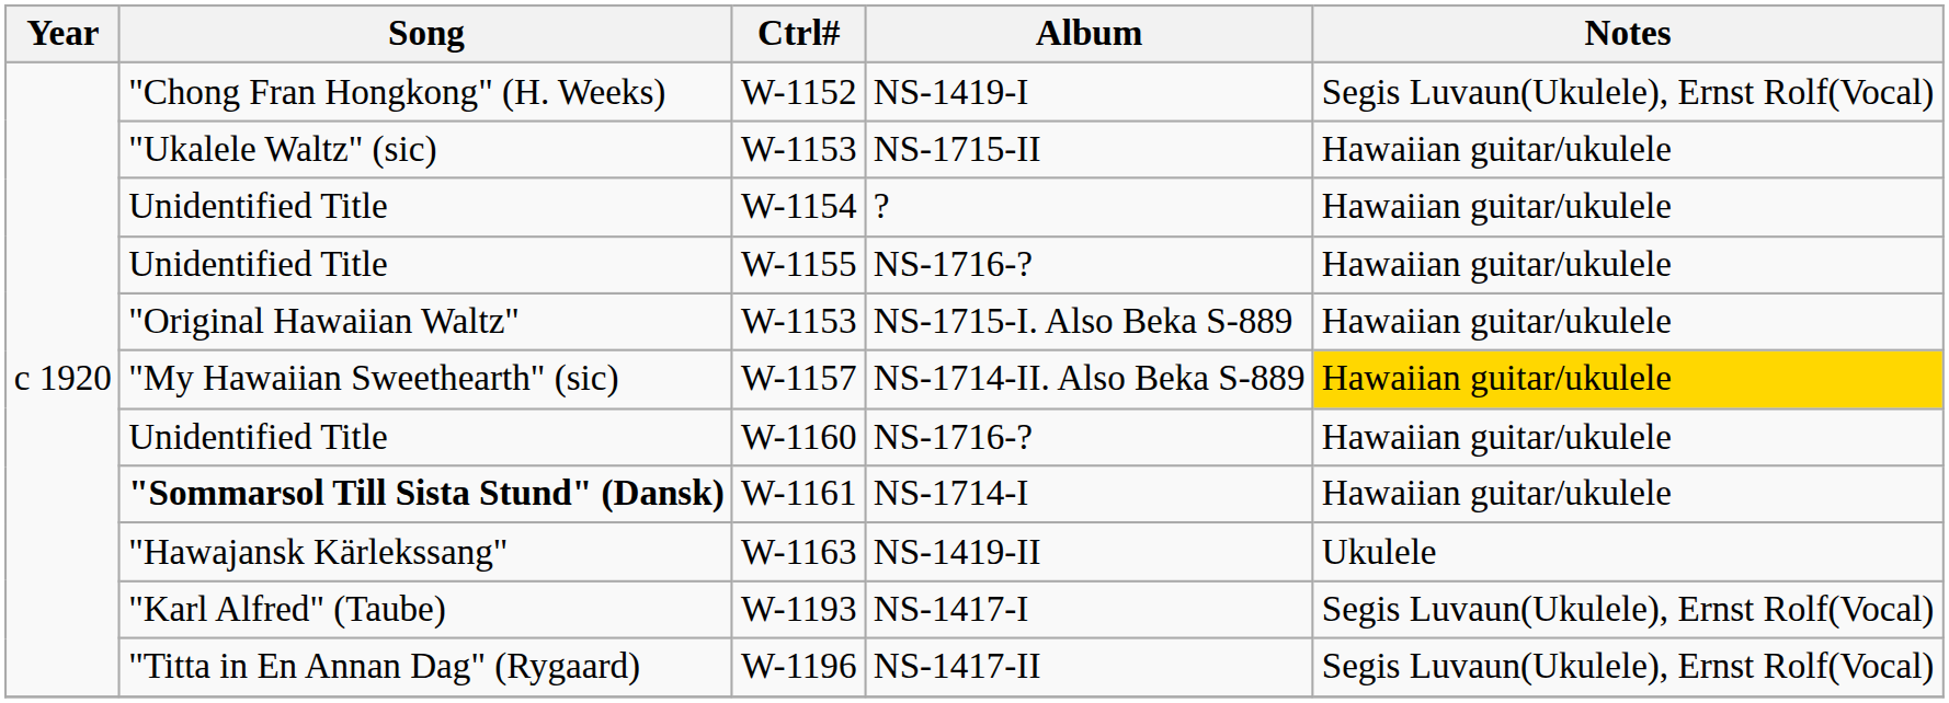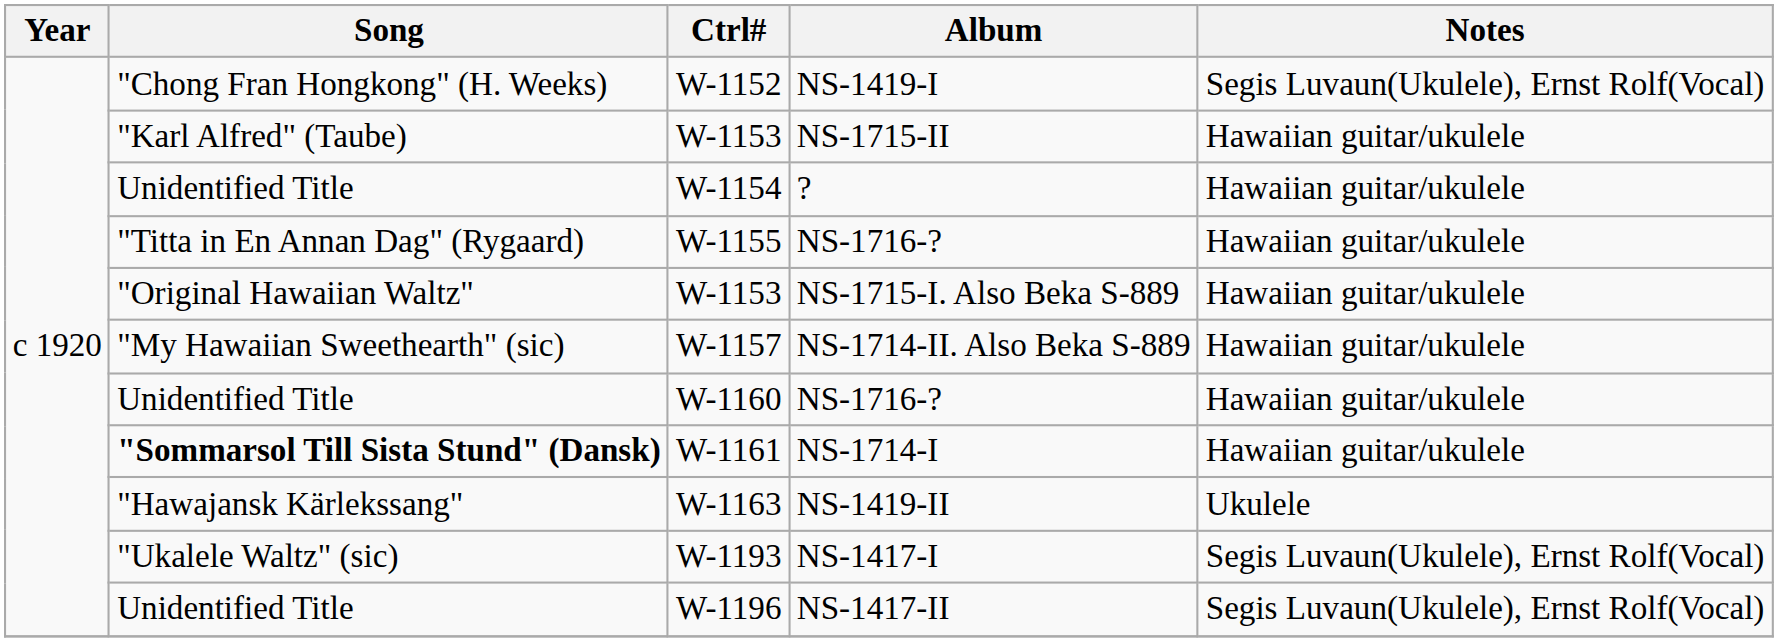NS-1715-II | Song: "Ukalele Waltz" (sic) -> "Karl Alfred" (Taube)
W-1155 / NS-1716-? | Song: Unidentified Title -> "Titta in En Annan Dag" (Rygaard)
NS-1714-II. Also Beka S-889 | Notes: gold background -> no background
NS-1417-I | Song: "Karl Alfred" (Taube) -> "Ukalele Waltz" (sic)
NS-1417-II | Song: "Titta in En Annan Dag" (Rygaard) -> Unidentified Title
